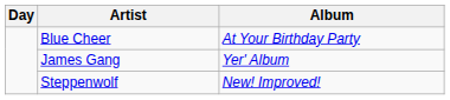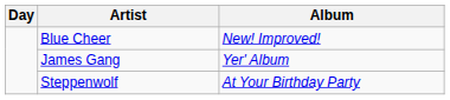Blue Cheer | Album: At Your Birthday Party -> New! Improved!
Steppenwolf | Album: New! Improved! -> At Your Birthday Party
